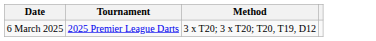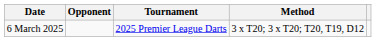+ column: Opponent
